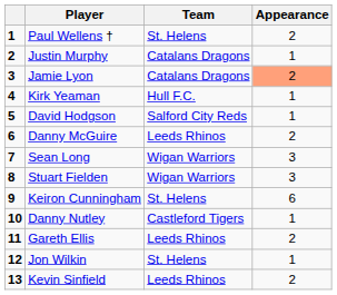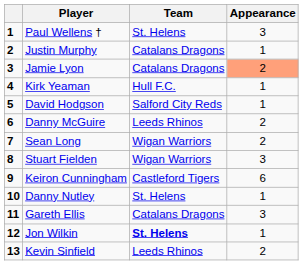Paul Wellens † | Appearance: 2 -> 3
Sean Long | Appearance: 3 -> 2
Keiron Cunningham | Team: St. Helens -> Castleford Tigers
Danny Nutley | Team: Castleford Tigers -> St. Helens
Gareth Ellis | Team: Leeds Rhinos -> Catalans Dragons
Gareth Ellis | Appearance: 2 -> 3
Jon Wilkin | Team: normal -> bold
